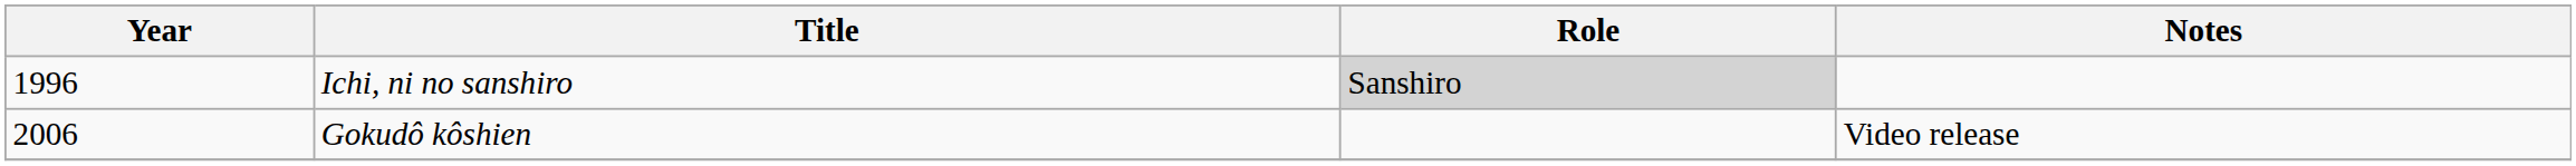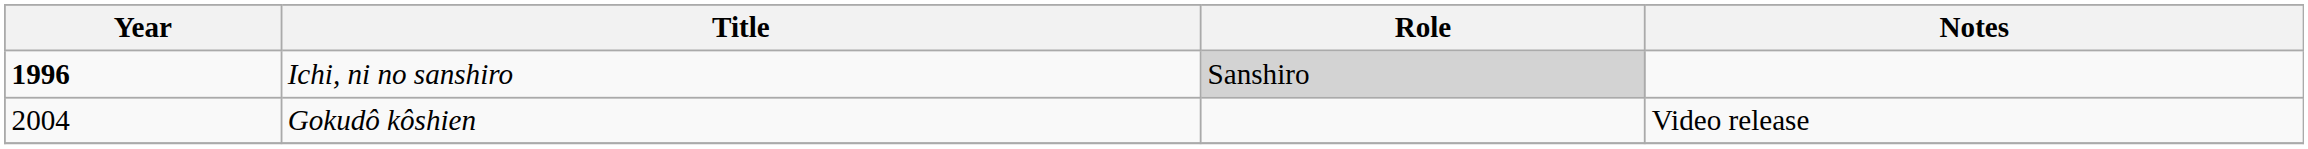Ichi, ni no sanshiro | Year: normal -> bold
Gokudô kôshien | Year: 2006 -> 2004
